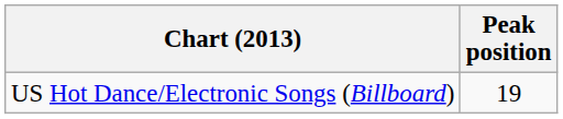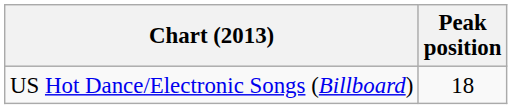US Hot Dance/Electronic Songs (Billboard) | Peak position: 19 -> 18
